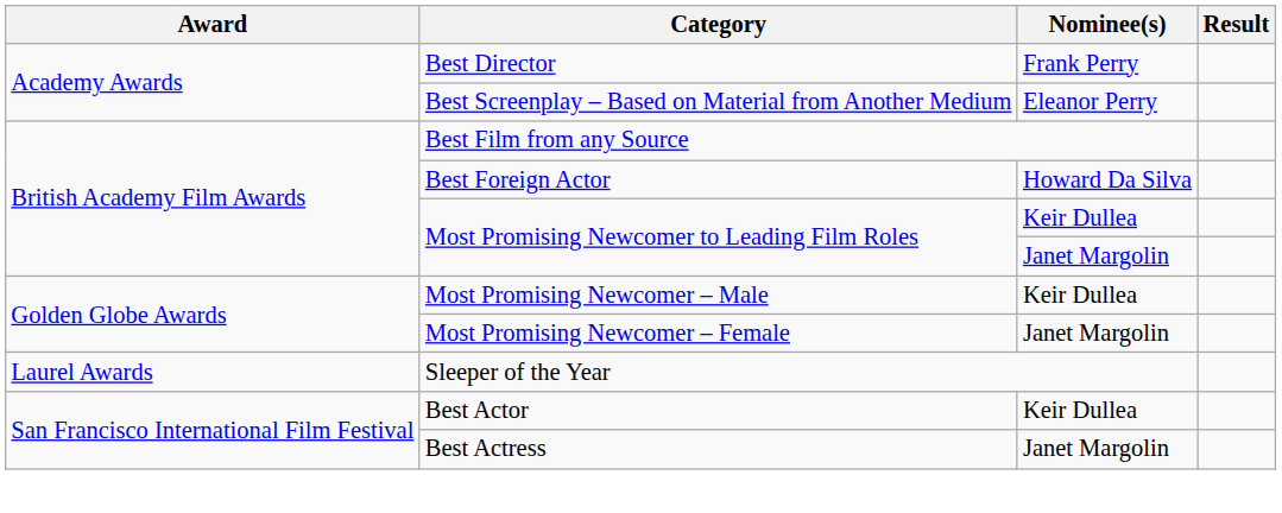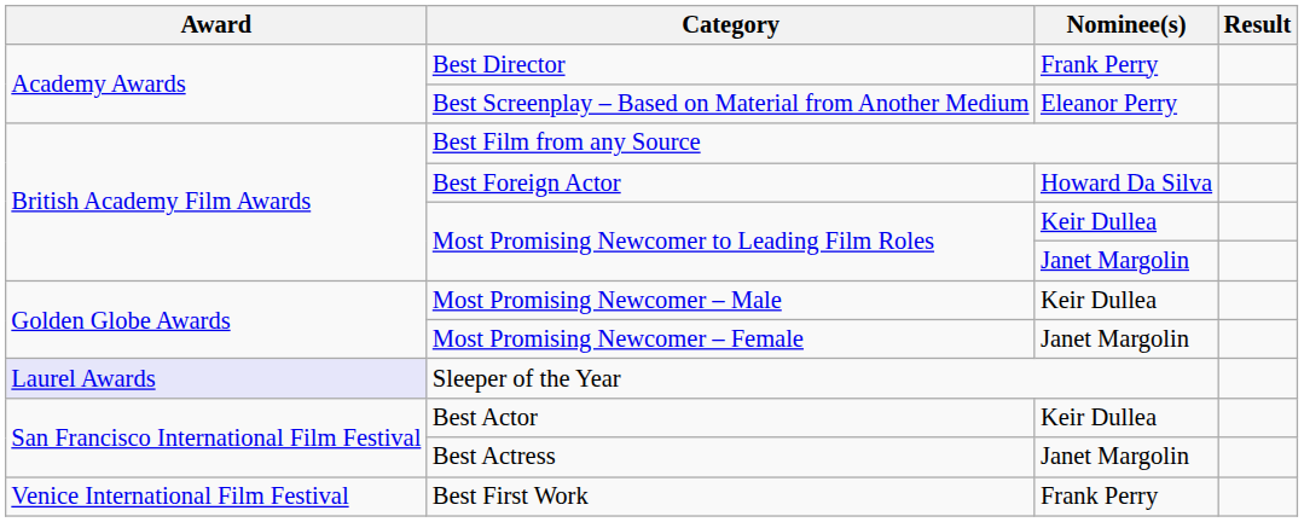Sleeper of the Year | Award: no background -> lavender background
+ row: Venice International Film Festival | Best First Work | Frank Perry
